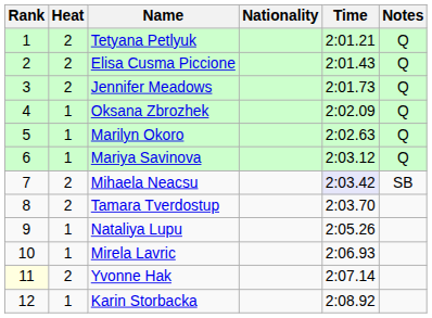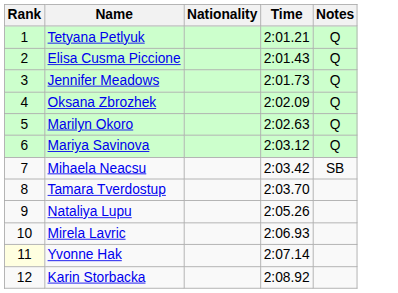- column: Heat | 2 | 2 | 2 | 1 | 1 | 1 | 2 | 2 | 1 | 1 | 2 | 1
Mihaela Neacsu | Time: lavender background -> no background
